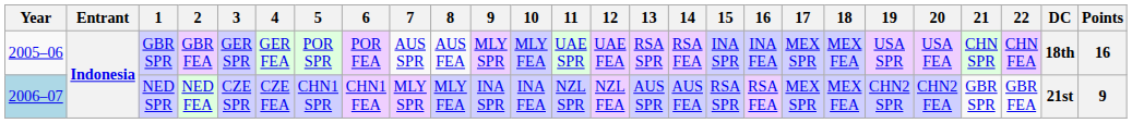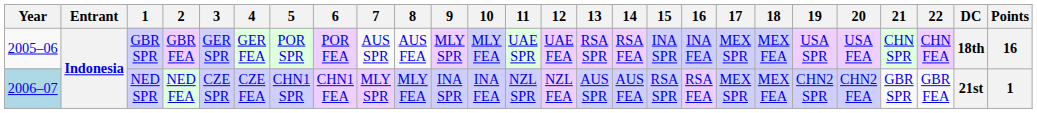NED SPR | Points: 9 -> 1
